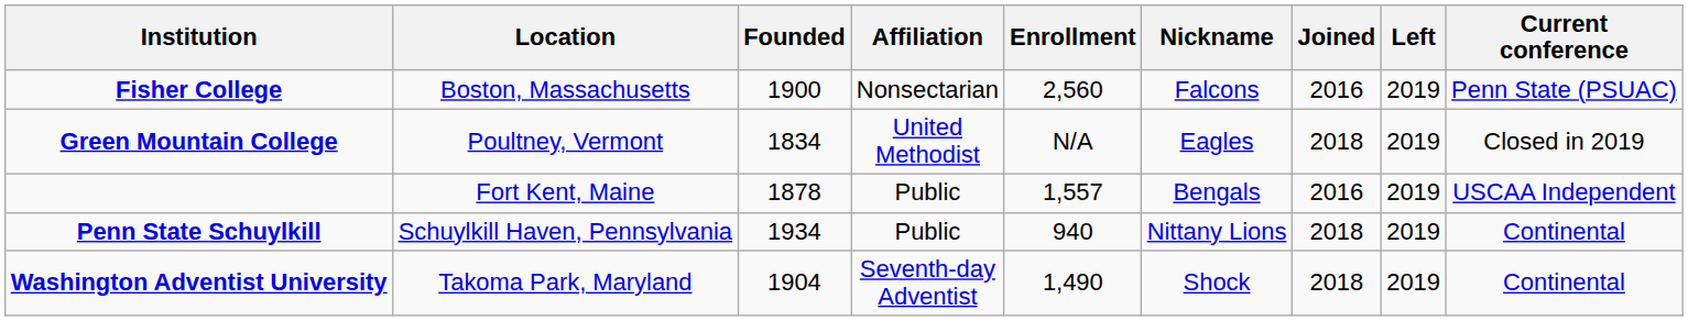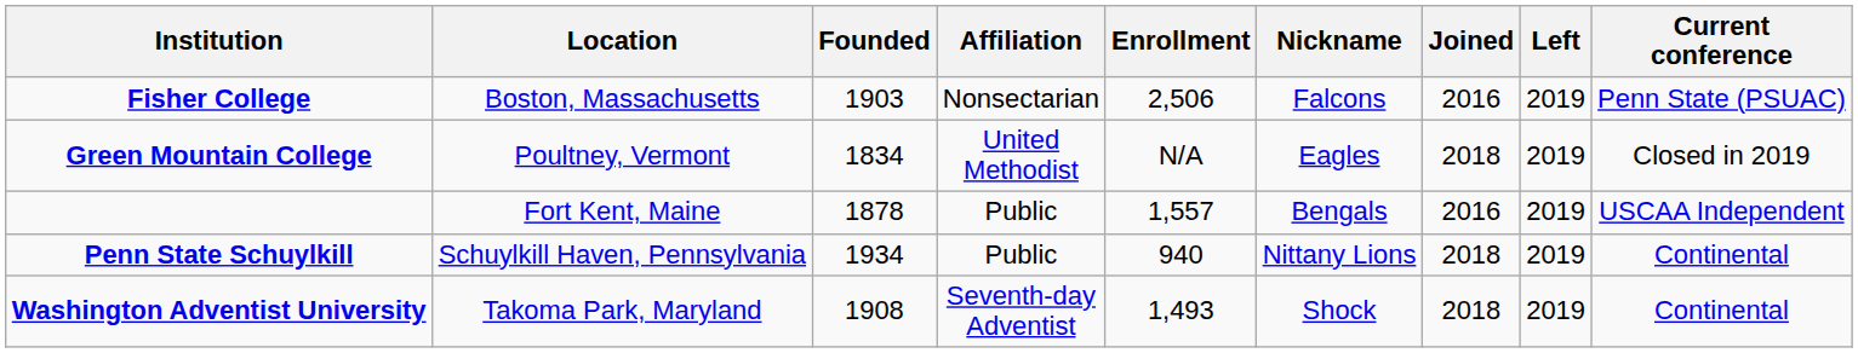Fisher College | Founded: 1900 -> 1903
Fisher College | Enrollment: 2,560 -> 2,506
Washington Adventist University | Founded: 1904 -> 1908
Washington Adventist University | Enrollment: 1,490 -> 1,493
